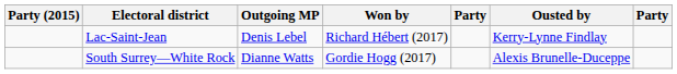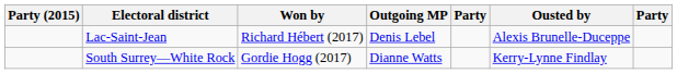columns swapped: Outgoing MP <-> Won by
Lac-Saint-Jean | Ousted by: Kerry-Lynne Findlay -> Alexis Brunelle-Duceppe
South Surrey—White Rock | Ousted by: Alexis Brunelle-Duceppe -> Kerry-Lynne Findlay
